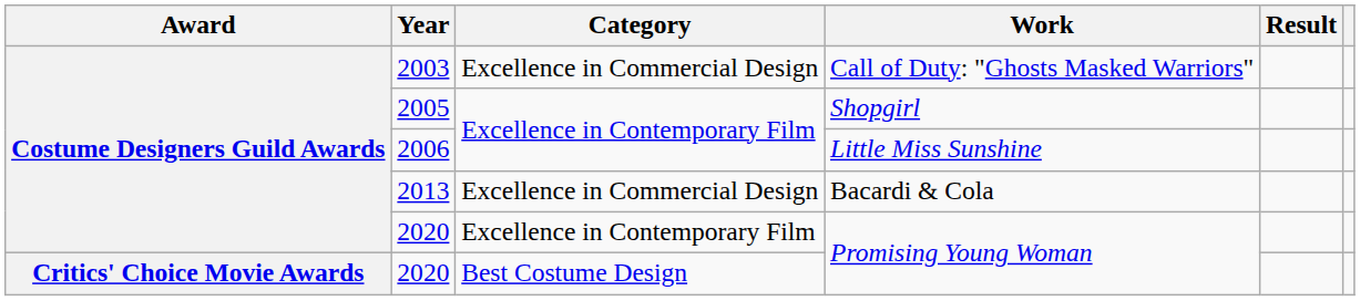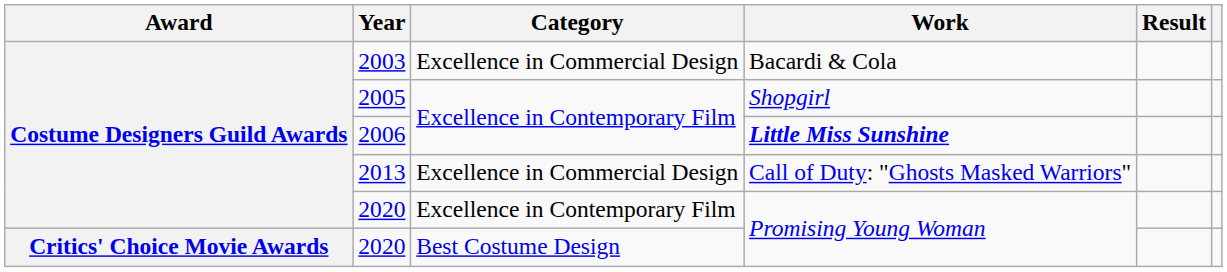2003 | Work: Call of Duty: "Ghosts Masked Warriors" -> Bacardi & Cola
2006 | Work: normal -> bold
2013 | Work: Bacardi & Cola -> Call of Duty: "Ghosts Masked Warriors"
